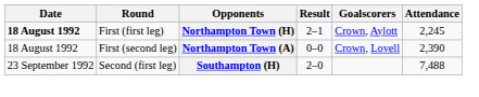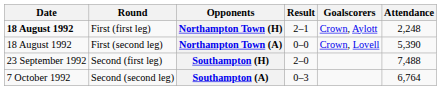Northampton Town (H) | Attendance: 2,245 -> 2,248
Northampton Town (A) | Attendance: 2,390 -> 5,390
+ row: 7 October 1992 | Second (second leg) | Southampton (A) | 0–3 | 6,764
